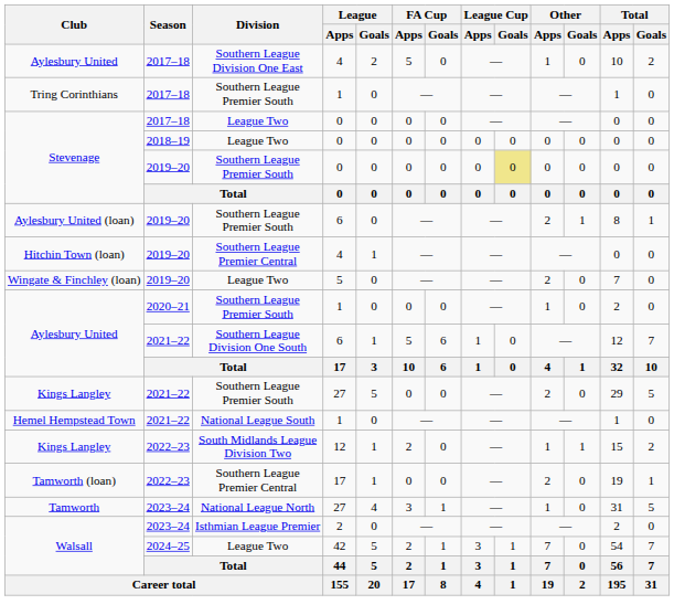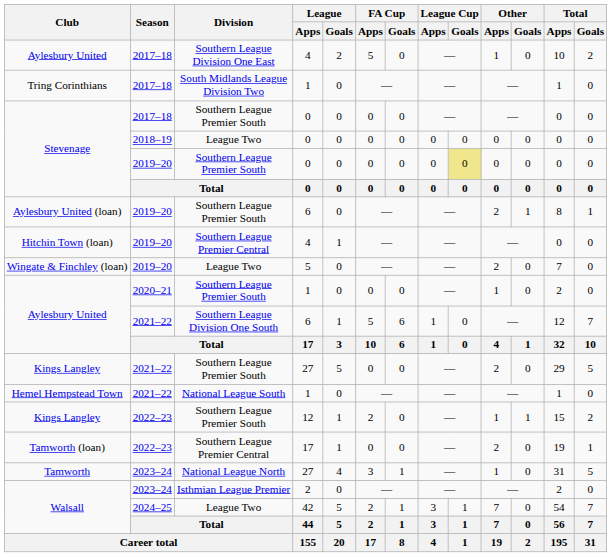Tring Corinthians | Division: Southern League Premier South -> South Midlands League Division Two
Stevenage / 2017–18 | Division: League Two -> Southern League Premier South
Kings Langley / 2022–23 | Division: South Midlands League Division Two -> Southern League Premier South
